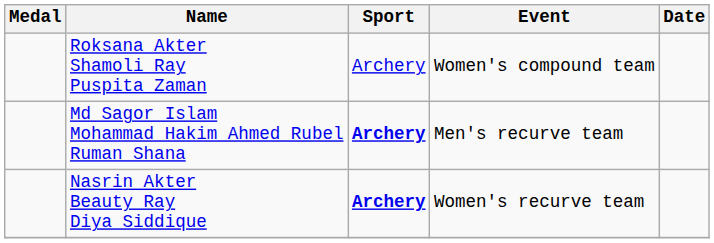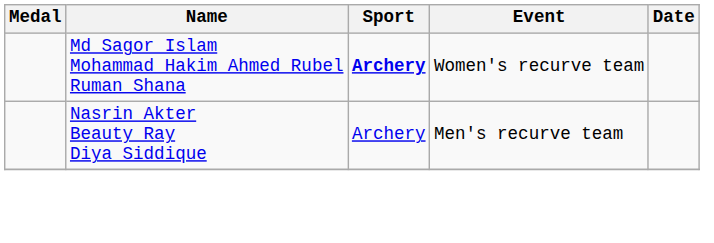- row: Roksana Akter Shamoli Ray Puspita Zaman | Archery | Women's compound team
Md Sagor Islam Mohammad Hakim Ahmed Rubel Ruman Shana | Event: Men's recurve team -> Women's recurve team
Nasrin Akter Beauty Ray Diya Siddique | Sport: bold -> normal
Nasrin Akter Beauty Ray Diya Siddique | Event: Women's recurve team -> Men's recurve team
